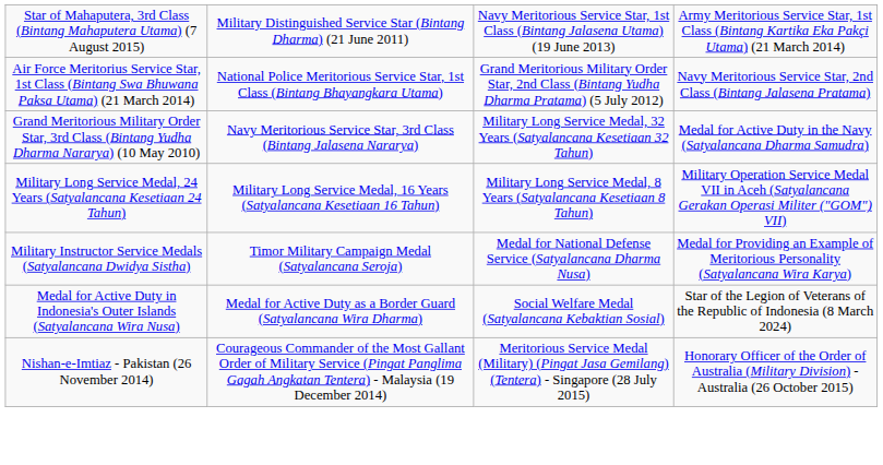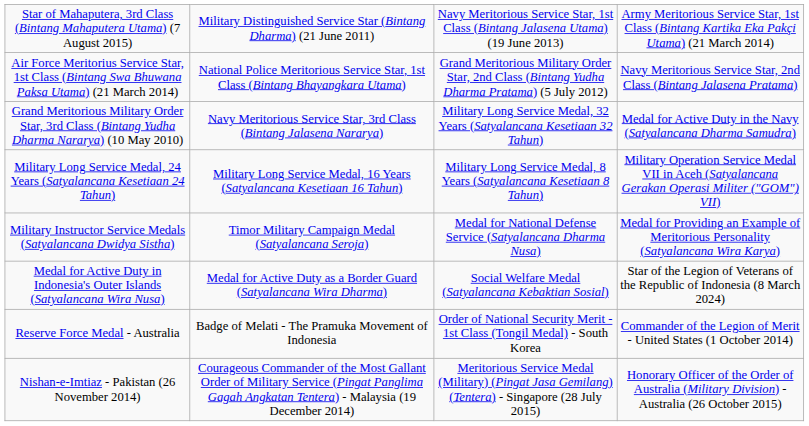+ row: Reserve Force Medal - Australia | Badge of Melati - The Pramuka Movement of Indonesia | Order of National Security Merit - 1st Class (Tongil Medal) - South Korea | Commander of the Legion of Merit - United States (1 October 2014)
